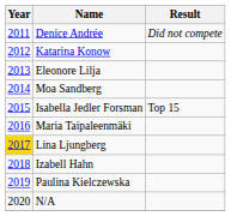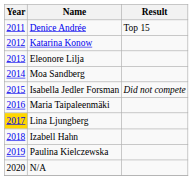Denice Andrée | Result: Did not compete -> Top 15
Isabella Jedler Forsman | Result: Top 15 -> Did not compete
